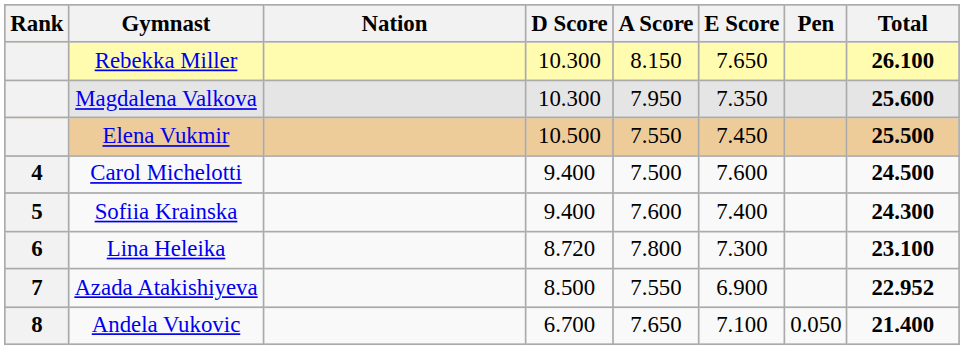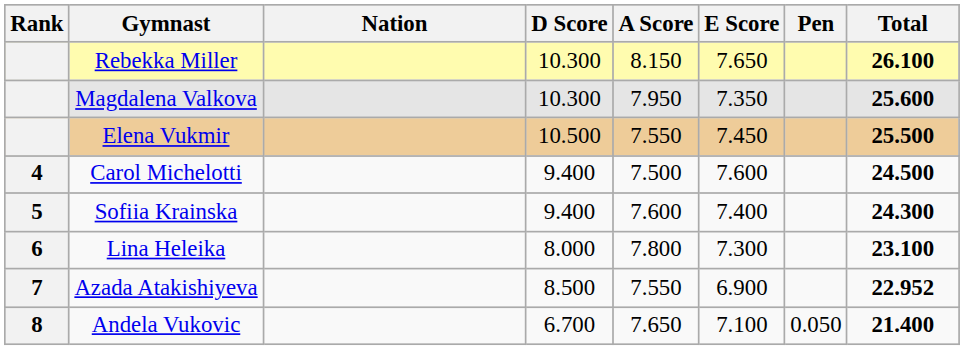Lina Heleika | D Score: 8.720 -> 8.000
